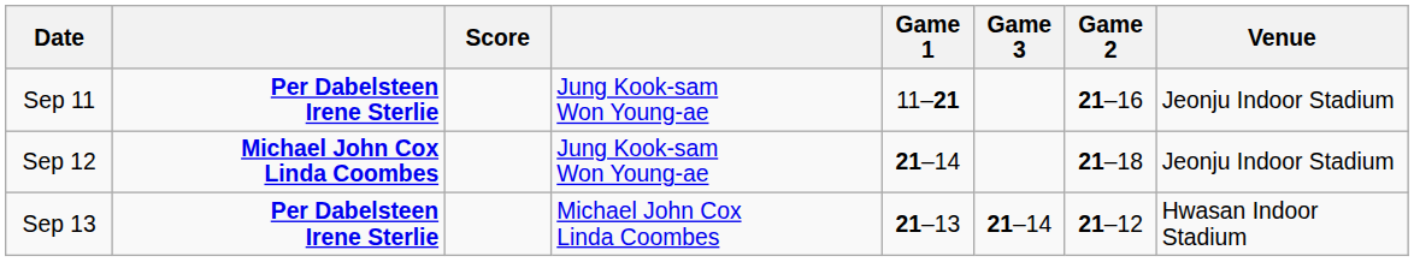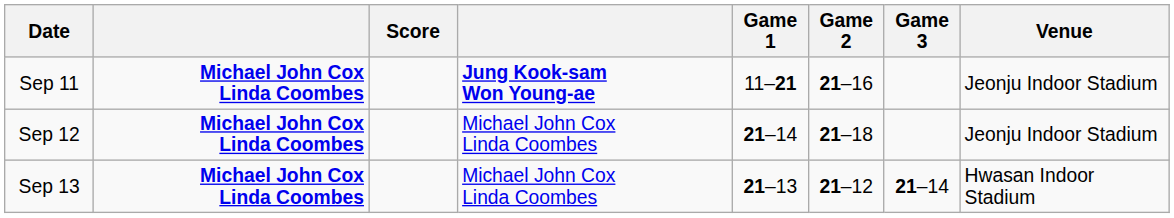columns swapped: Game 2 <-> Game 3
Sep 11 | column 2: Per Dabelsteen Irene Sterlie -> Michael John Cox Linda Coombes
Sep 11 | column 4: normal -> bold
Sep 12 | column 4: Jung Kook-sam Won Young-ae -> Michael John Cox Linda Coombes
Sep 13 | column 2: Per Dabelsteen Irene Sterlie -> Michael John Cox Linda Coombes
